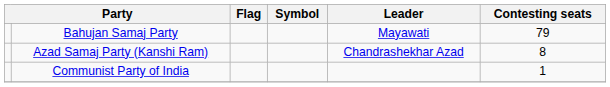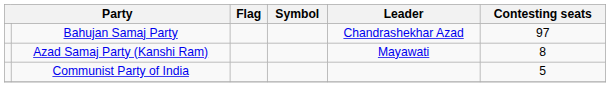Bahujan Samaj Party | Leader: Mayawati -> Chandrashekhar Azad
Bahujan Samaj Party | Contesting seats: 79 -> 97
Azad Samaj Party (Kanshi Ram) | Leader: Chandrashekhar Azad -> Mayawati
Communist Party of India | Contesting seats: 1 -> 5
